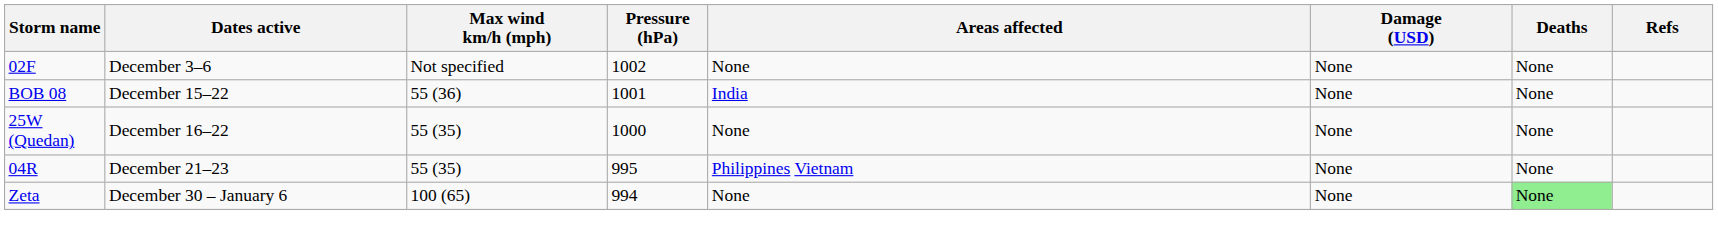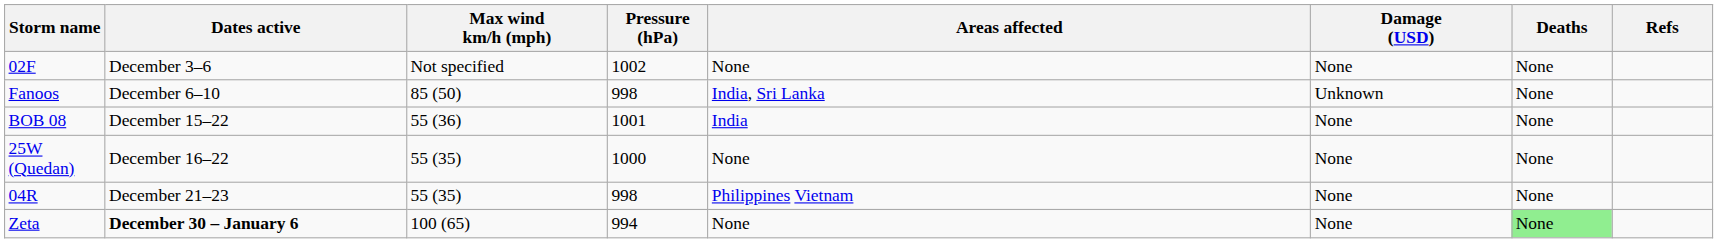+ row: Fanoos | December 6–10 | 85 (50) | 998 | India, Sri Lanka | Unknown | None
04R | Pressure (hPa): 995 -> 998
Zeta | Dates active: normal -> bold
